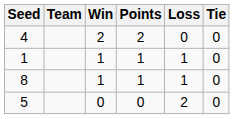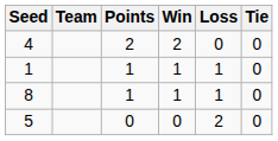columns swapped: Points <-> Win
